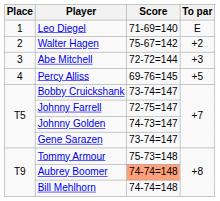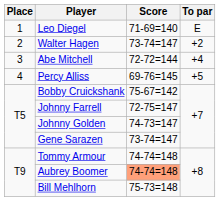Walter Hagen | Score: 75-67=142 -> 73-74=147
Abe Mitchell | To par: +3 -> +4
Bobby Cruickshank | Score: 73-74=147 -> 75-67=142
Tommy Armour | Score: 75-73=148 -> 74-74=148
Bill Mehlhorn | Score: 74-74=148 -> 75-73=148
